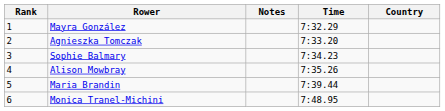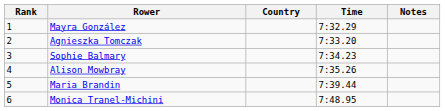columns swapped: Country <-> Notes
